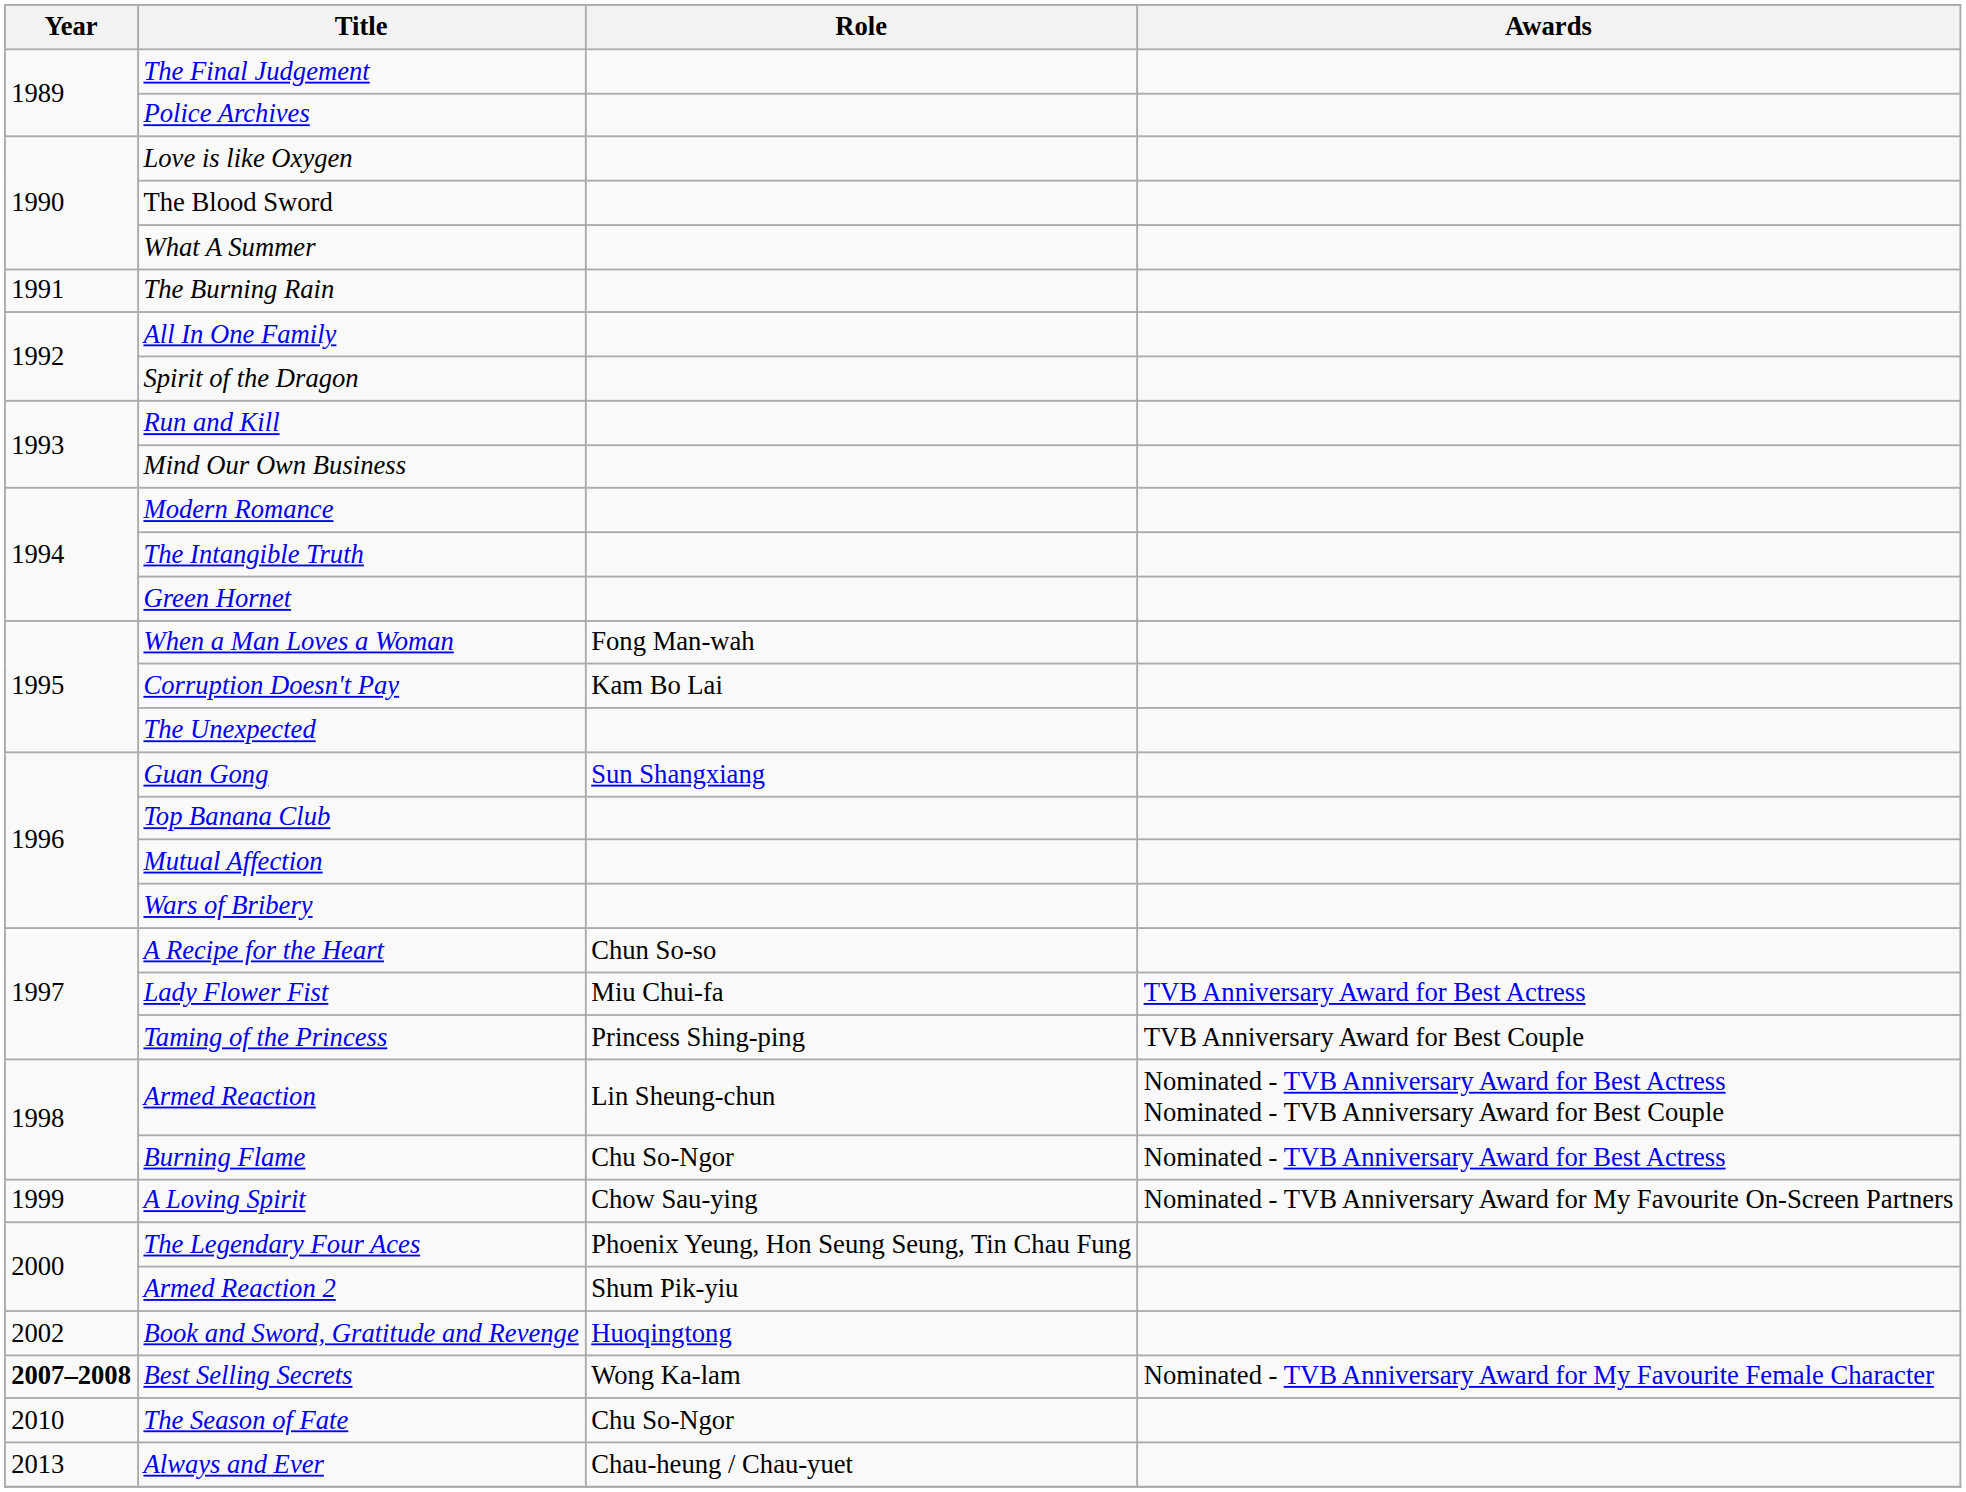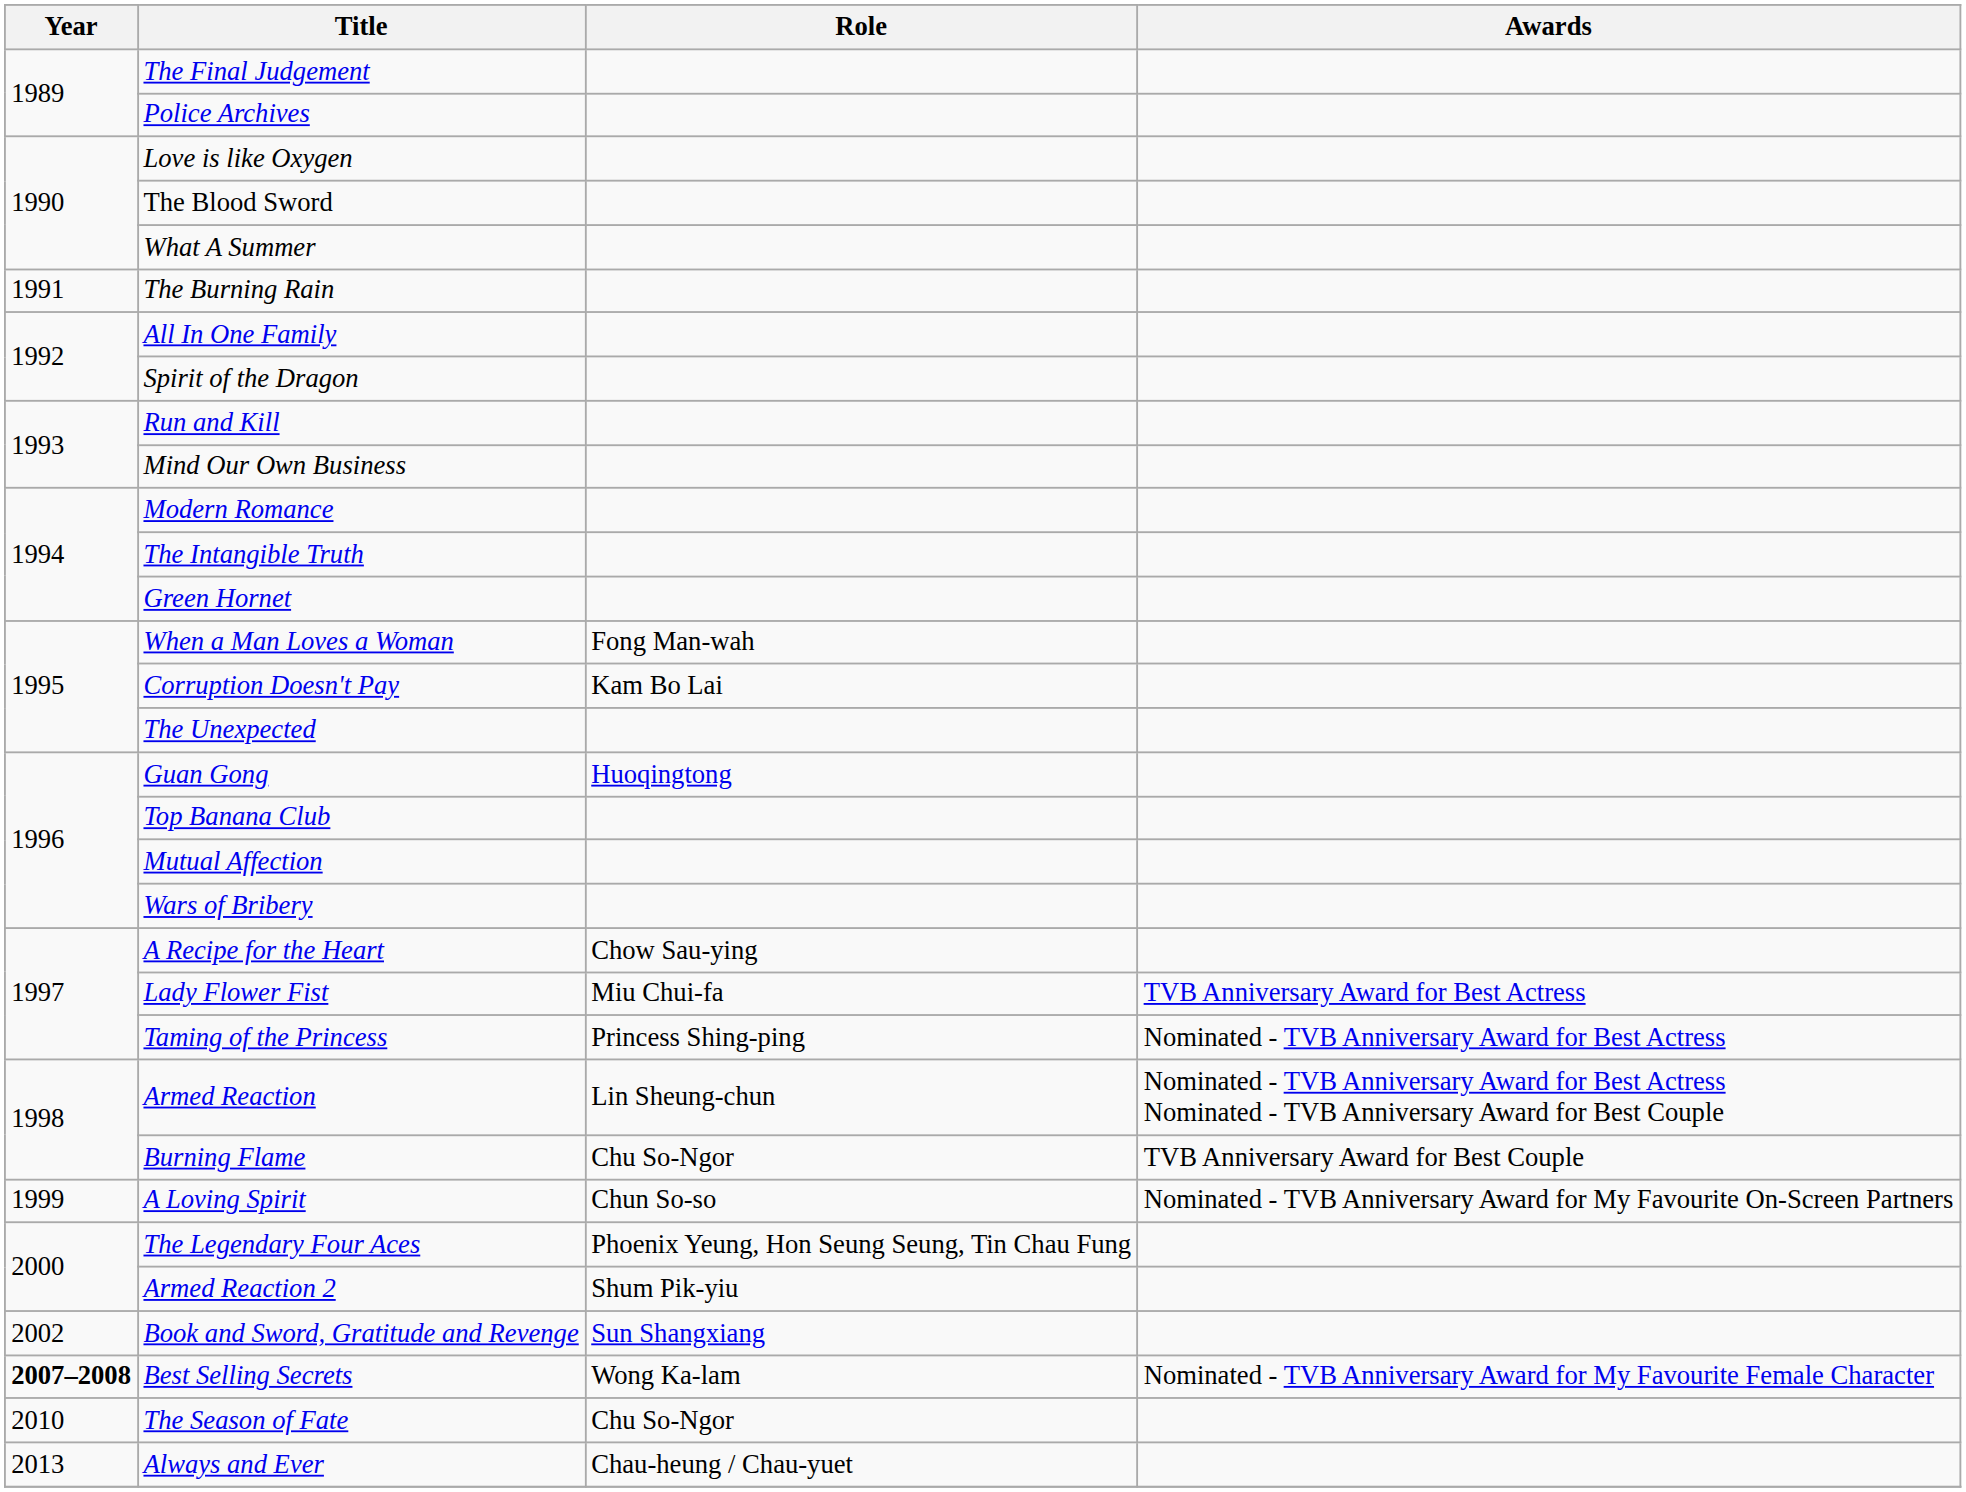Guan Gong | Role: Sun Shangxiang -> Huoqingtong
A Recipe for the Heart | Role: Chun So-so -> Chow Sau-ying
Taming of the Princess | Awards: TVB Anniversary Award for Best Couple -> Nominated - TVB Anniversary Award for Best Actress
Burning Flame | Awards: Nominated - TVB Anniversary Award for Best Actress -> TVB Anniversary Award for Best Couple
A Loving Spirit | Role: Chow Sau-ying -> Chun So-so
Book and Sword, Gratitude and Revenge | Role: Huoqingtong -> Sun Shangxiang
